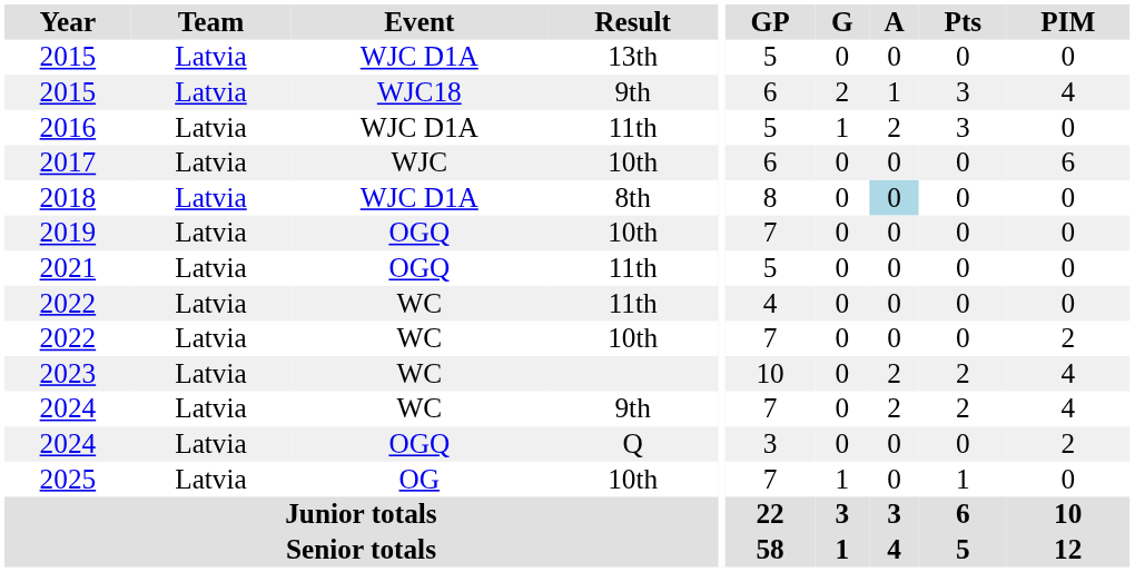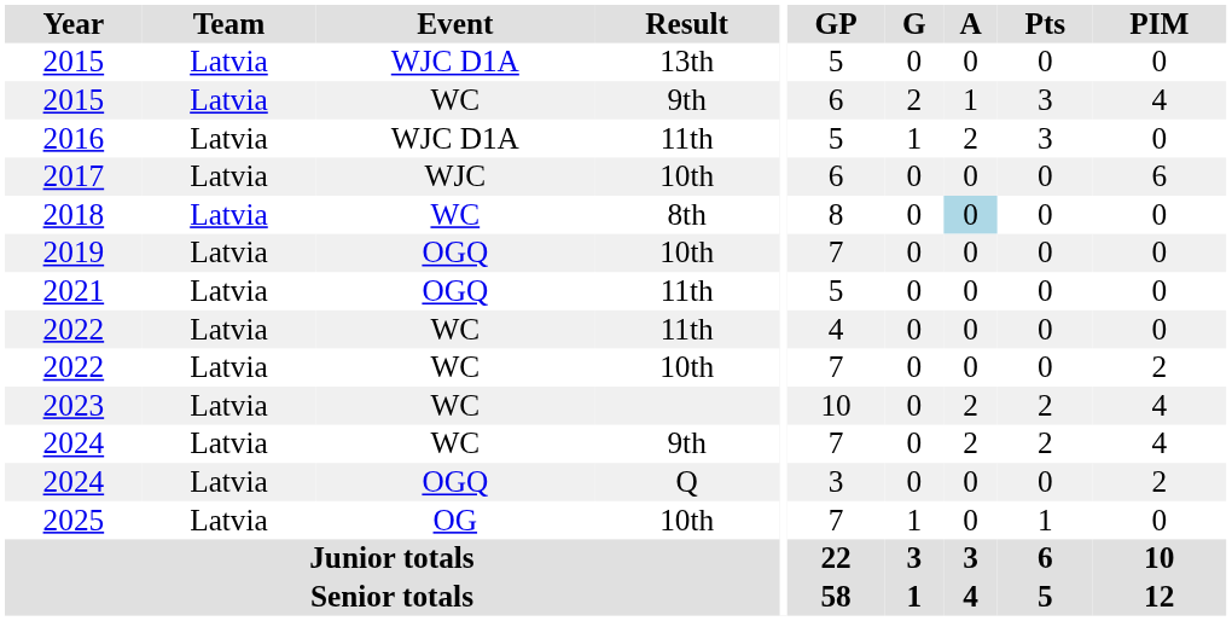2015 / 9th | Event: WJC18 -> WC
2018 | Event: WJC D1A -> WC
